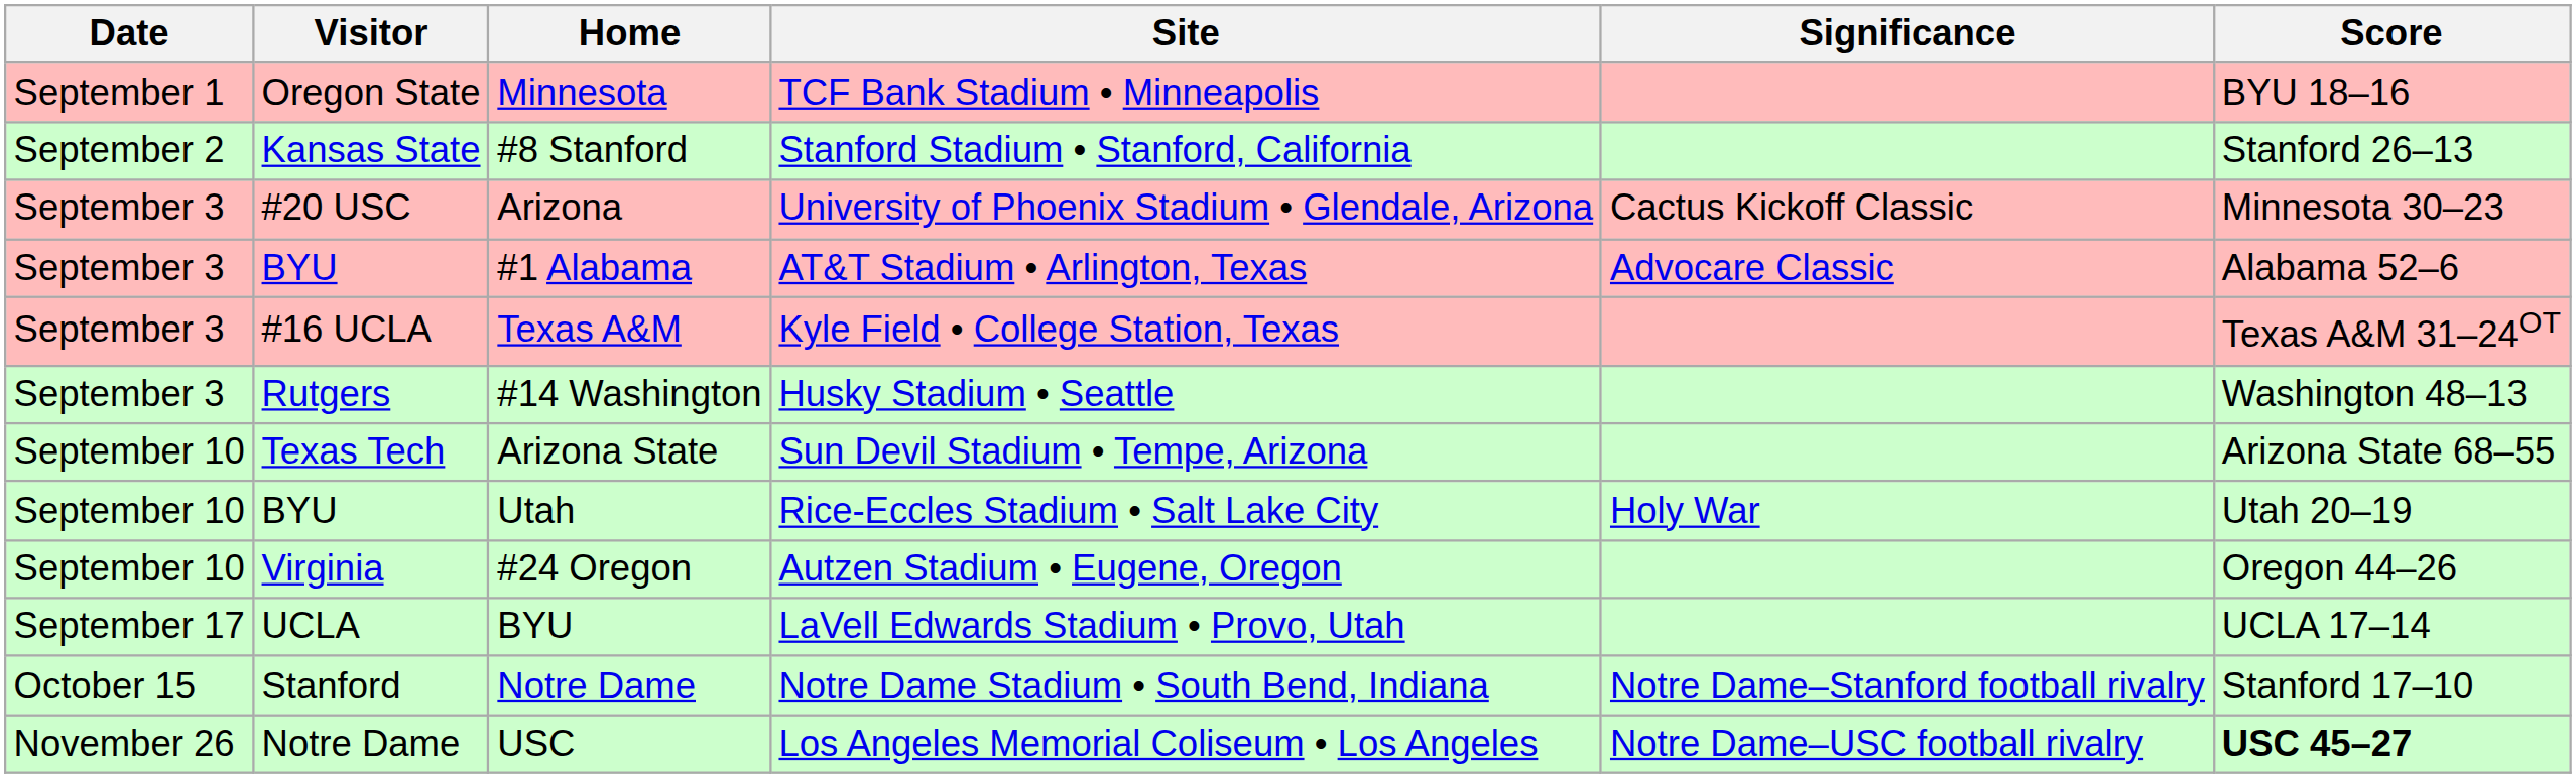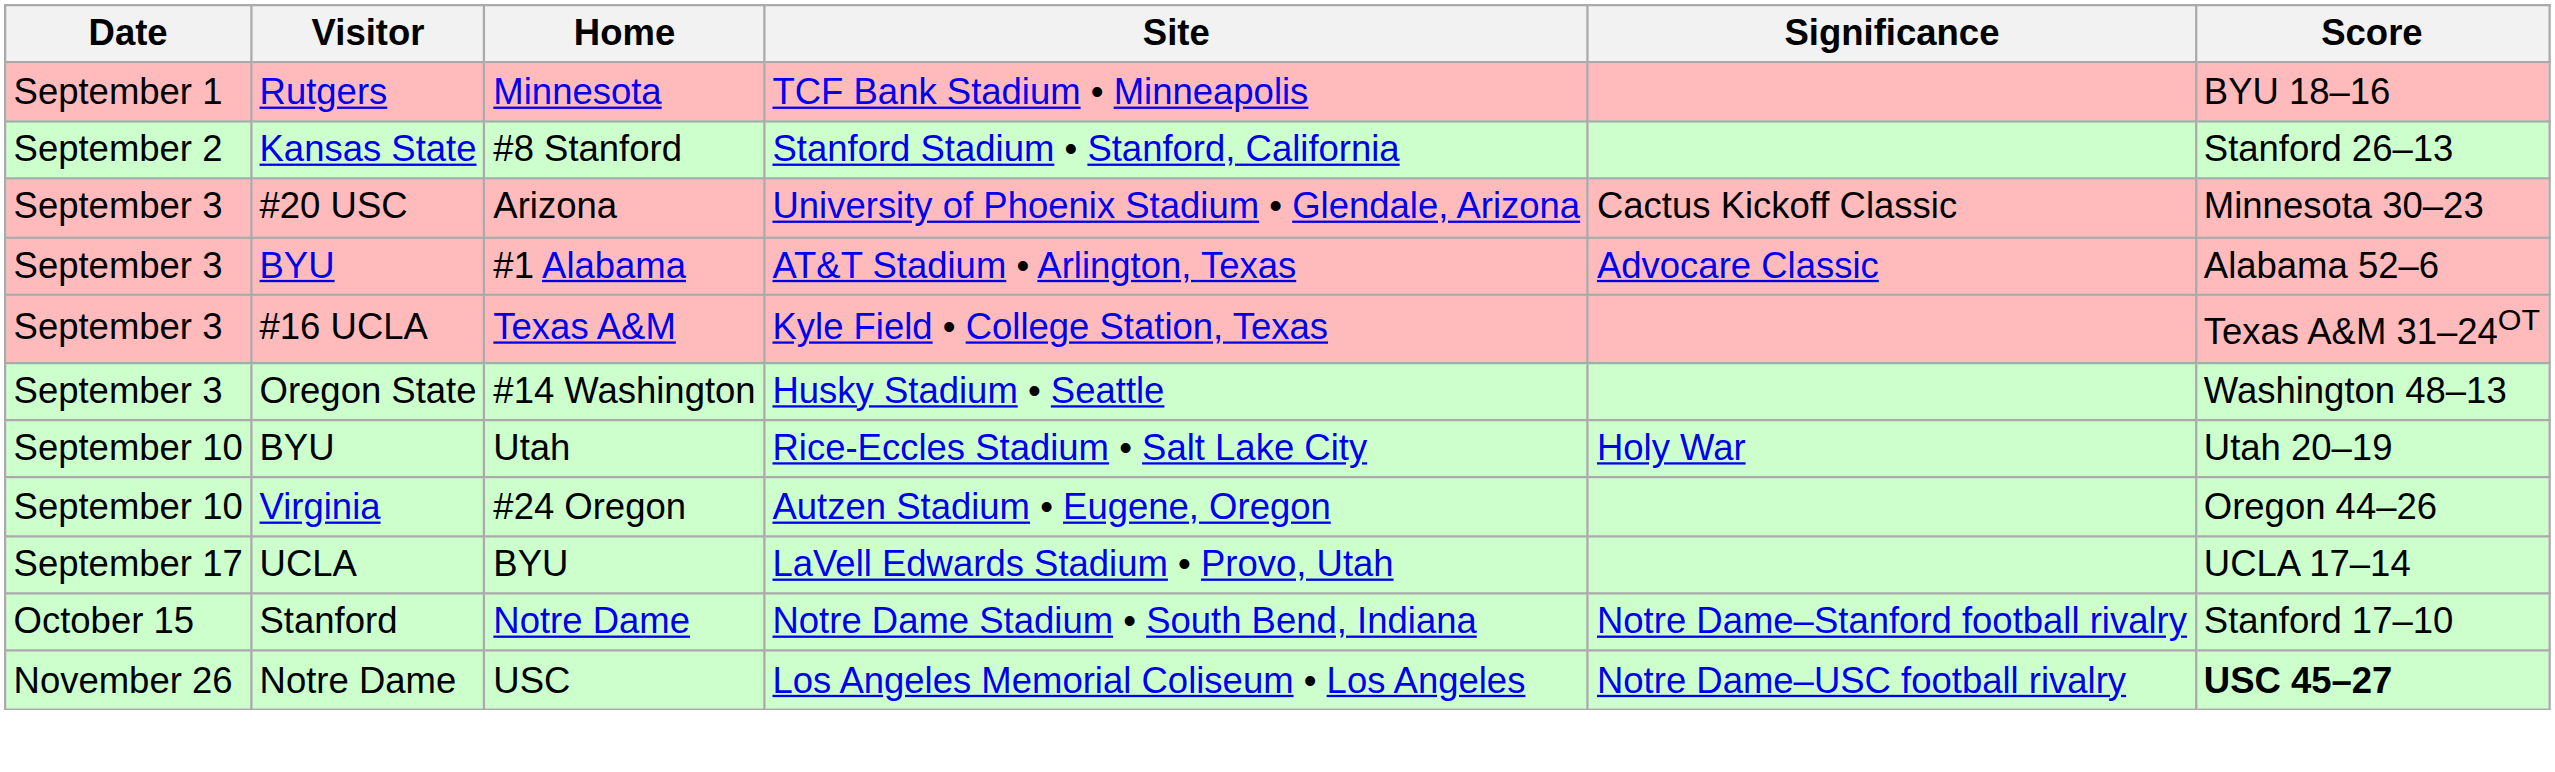Minnesota | Visitor: Oregon State -> Rutgers
#14 Washington | Visitor: Rutgers -> Oregon State
- row: September 10 | Texas Tech | Arizona State | Sun Devil Stadium • Tempe, Arizona | Arizona State 68–55
